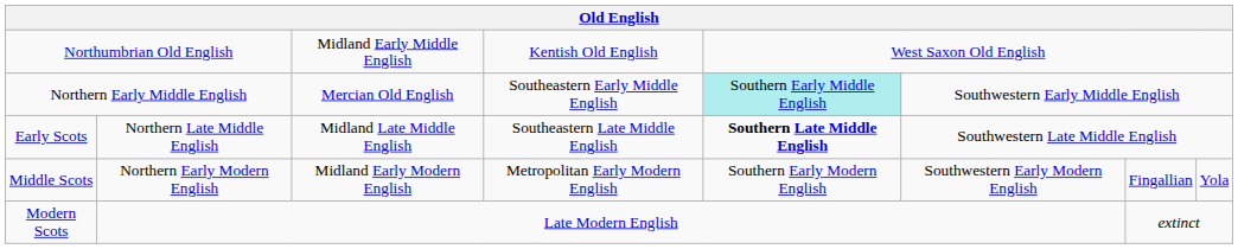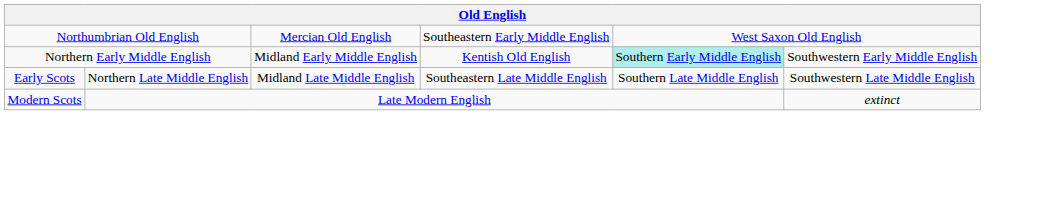Northumbrian Old English | column 3: Midland Early Middle English -> Mercian Old English
Northumbrian Old English | column 4: Kentish Old English -> Southeastern Early Middle English
Northern Early Middle English | column 3: Mercian Old English -> Midland Early Middle English
Northern Early Middle English | column 4: Southeastern Early Middle English -> Kentish Old English
Early Scots | column 5: bold -> normal
- row: Middle Scots | Northern Early Modern English | Midland Early Modern English | Metropolitan Early Modern English | Southern Early Modern English | Southwestern Early Modern English | Fingallian | Yola
